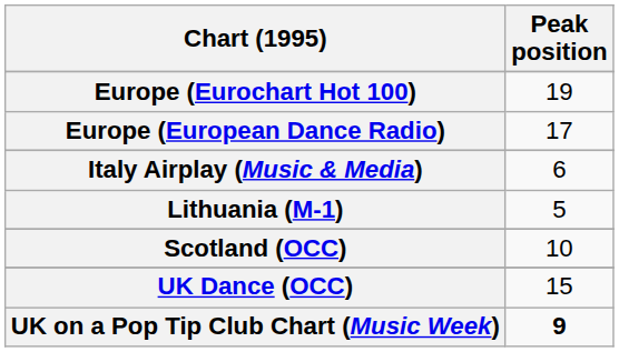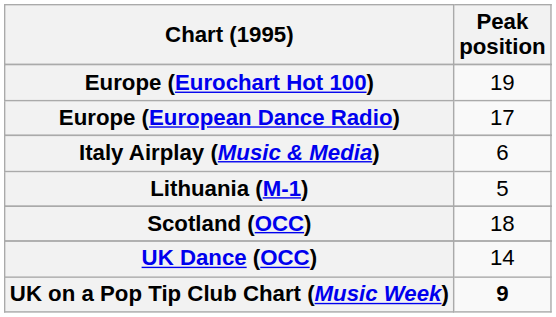Scotland (OCC) | Peak position: 10 -> 18
UK Dance (OCC) | Peak position: 15 -> 14
